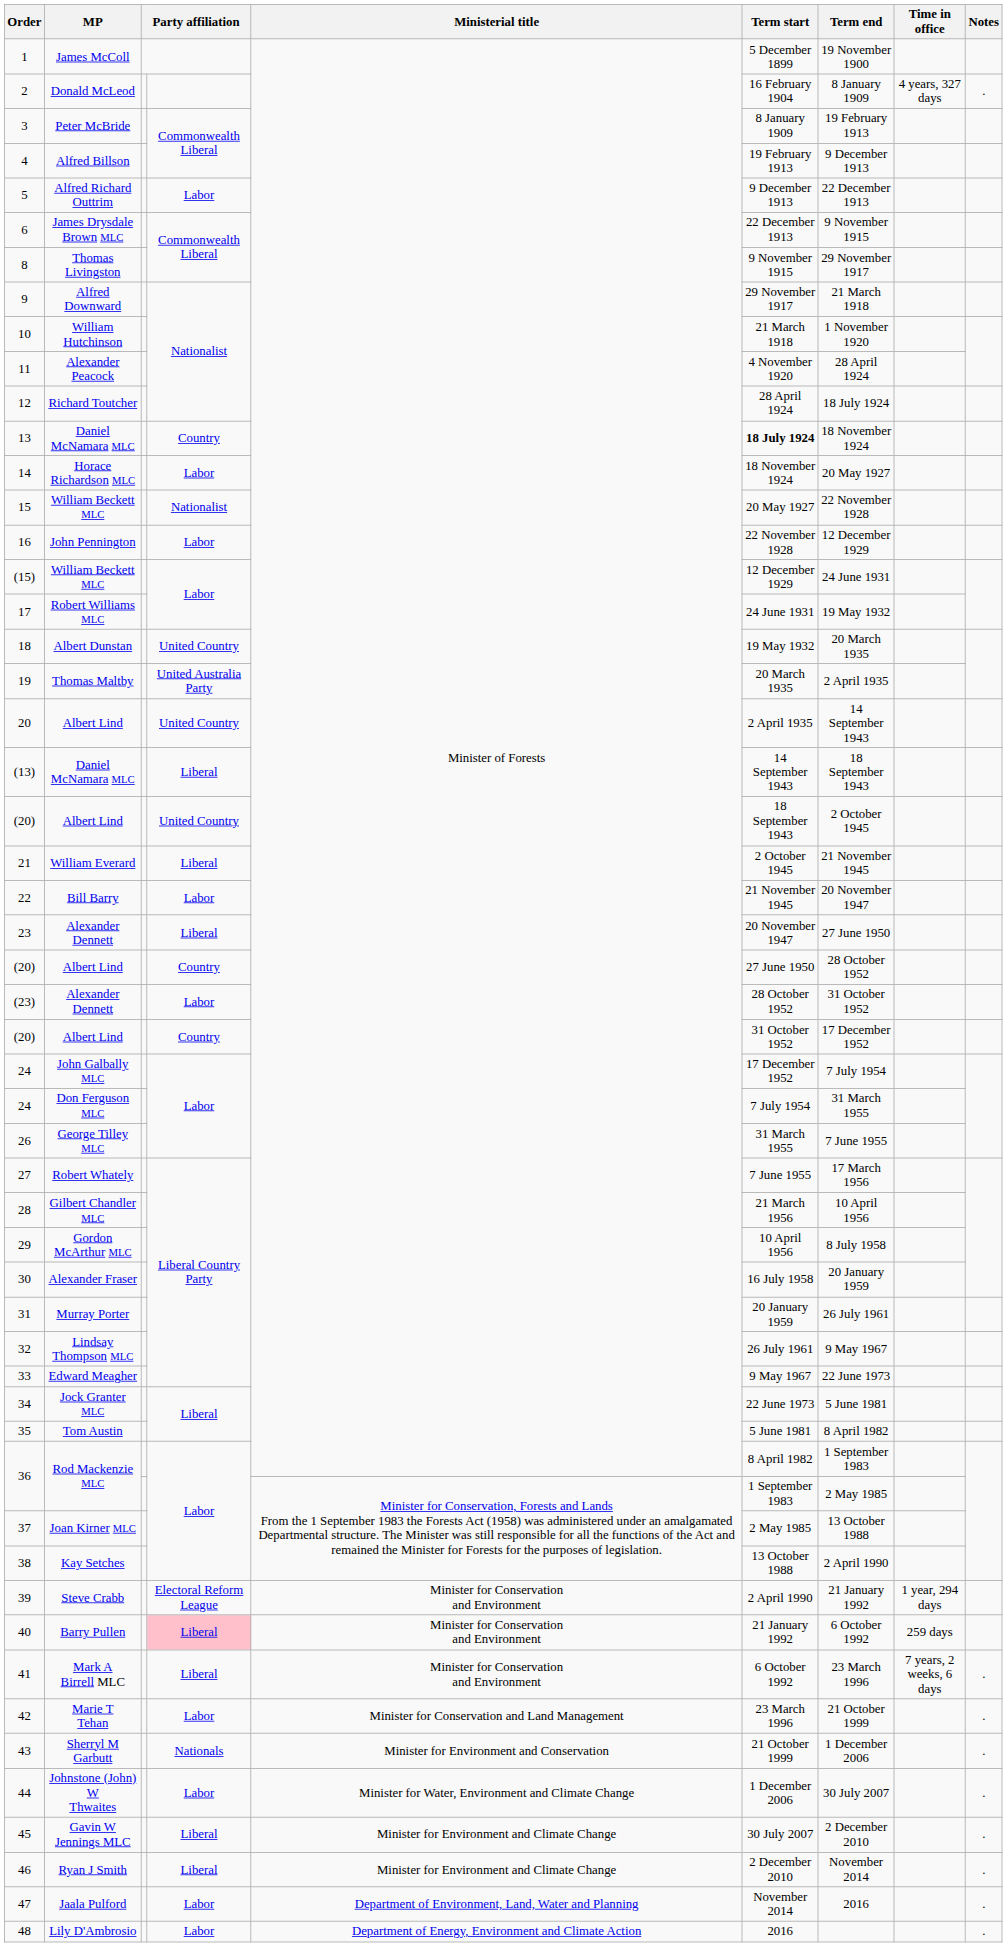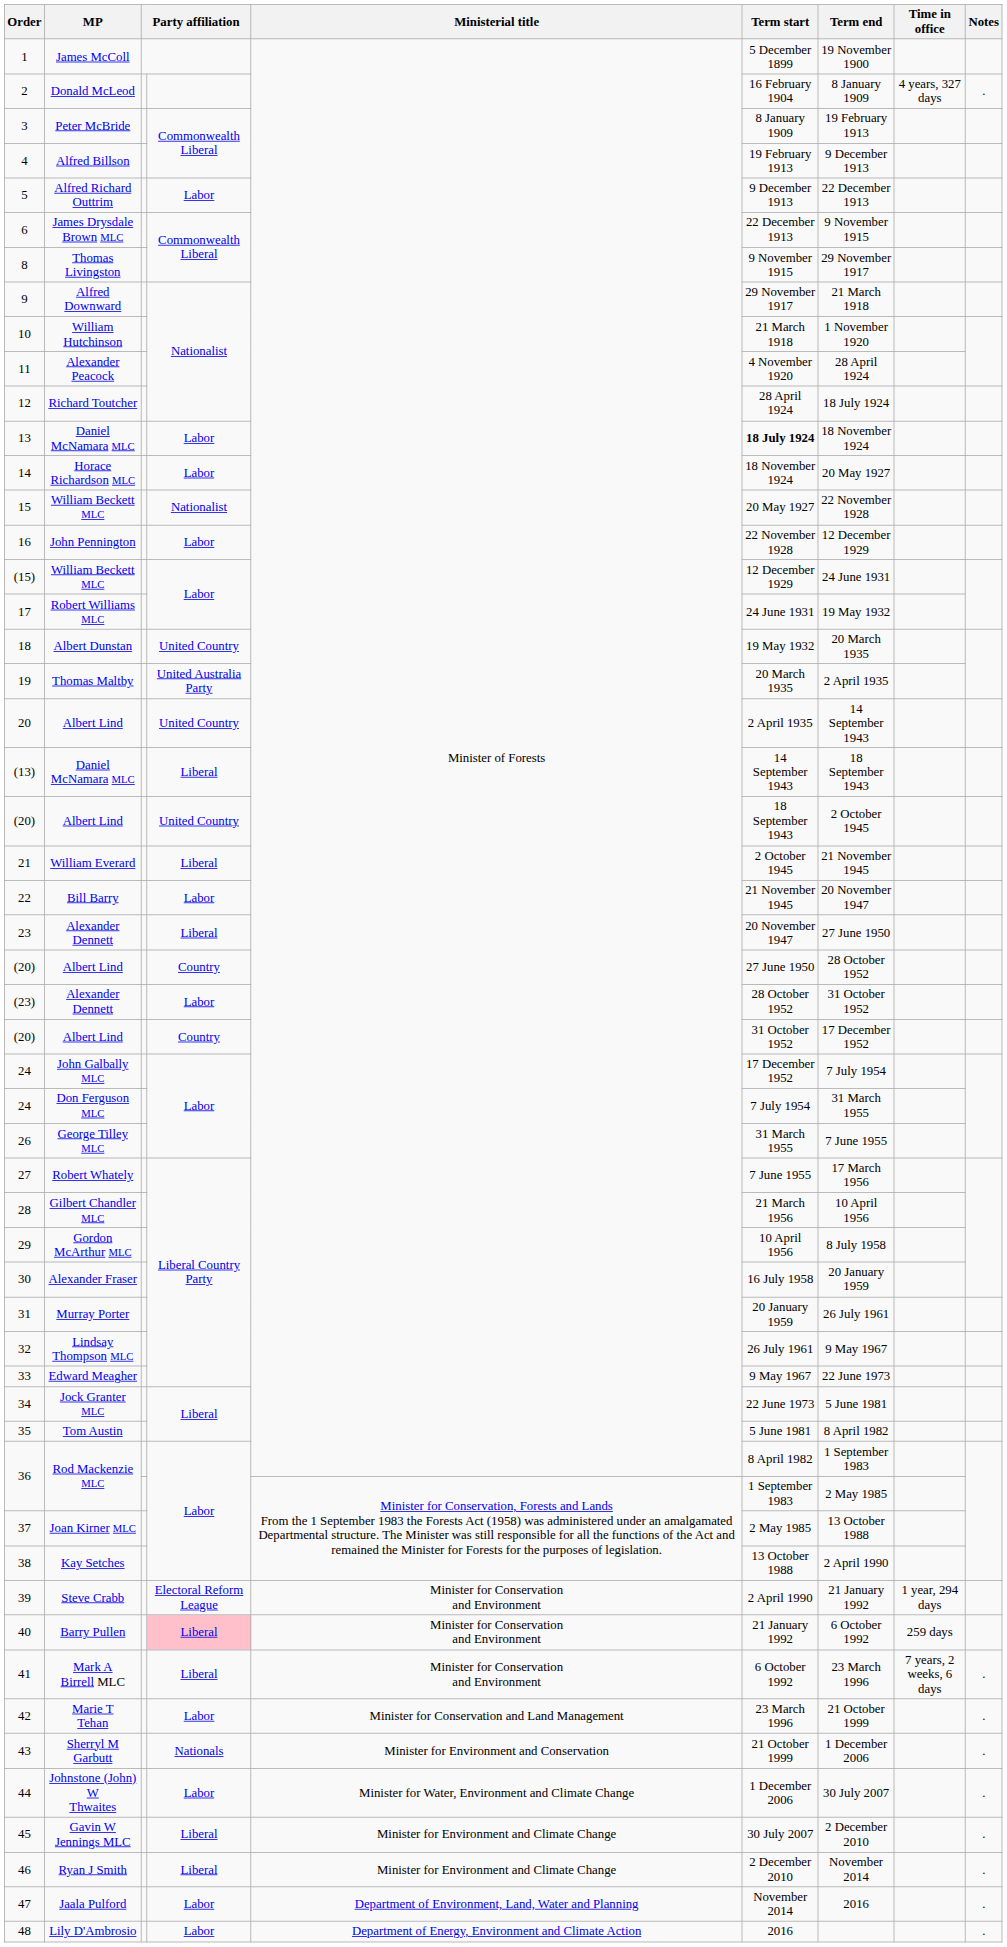13 | column 4: Country -> Labor
